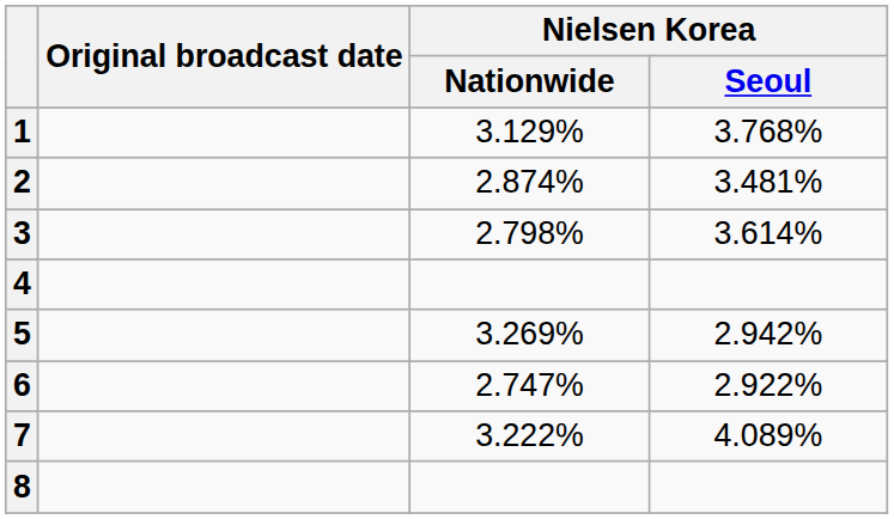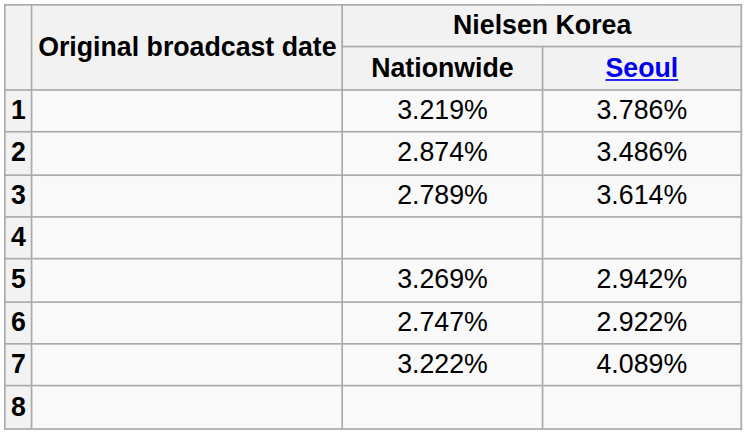1 | Nielsen Korea / Nationwide: 3.129% -> 3.219%
1 | Nielsen Korea / Seoul: 3.768% -> 3.786%
2 | Nielsen Korea / Seoul: 3.481% -> 3.486%
3 | Nielsen Korea / Nationwide: 2.798% -> 2.789%
